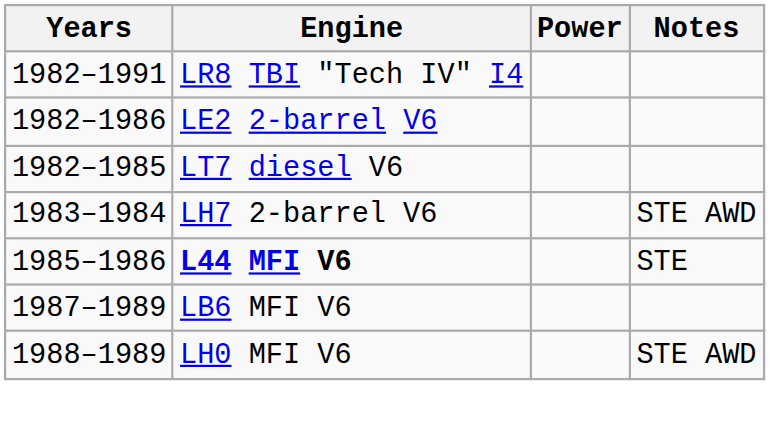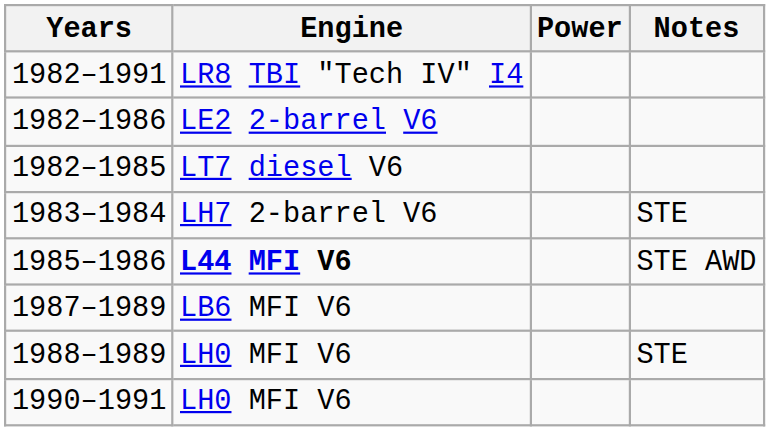1983–1984 | Notes: STE AWD -> STE
1985–1986 | Notes: STE -> STE AWD
1988–1989 | Notes: STE AWD -> STE
+ row: 1990–1991 | LH0 MFI V6
